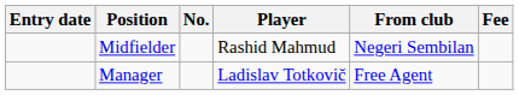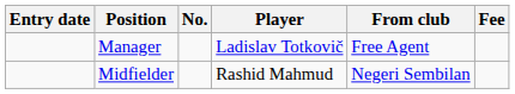rows swapped: Manager <-> Midfielder
